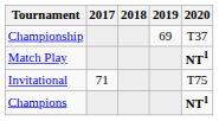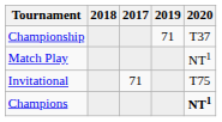columns swapped: 2017 <-> 2018
Championship | 2019: 69 -> 71
Match Play | 2020: bold -> normal
